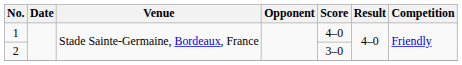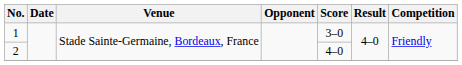1 | Score: 4–0 -> 3–0
2 | Score: 3–0 -> 4–0
